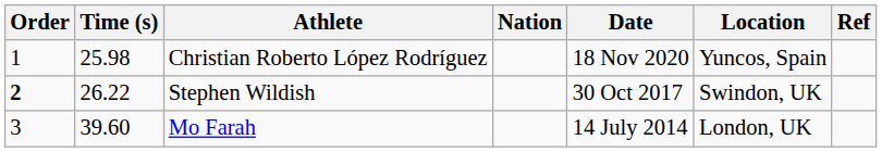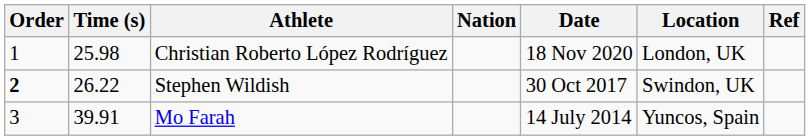Christian Roberto López Rodríguez | Location: Yuncos, Spain -> London, UK
Mo Farah | Time (s): 39.60 -> 39.91
Mo Farah | Location: London, UK -> Yuncos, Spain
